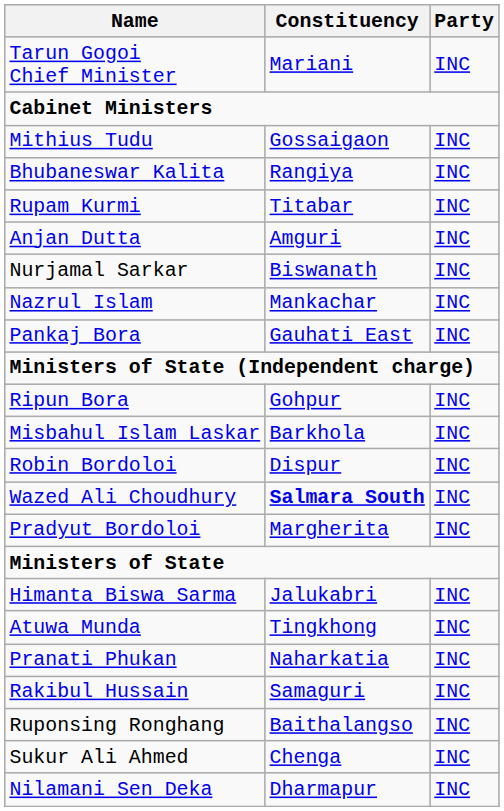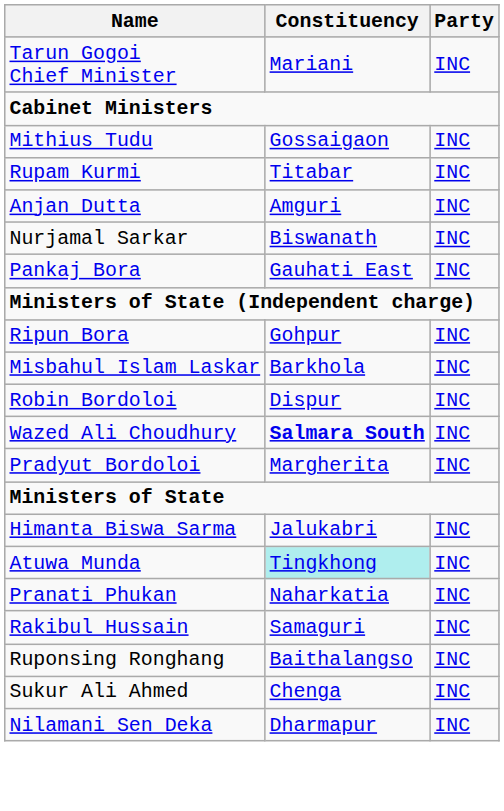- row: Bhubaneswar Kalita | Rangiya | INC
- row: Nazrul Islam | Mankachar | INC
Atuwa Munda | Constituency: no background -> paleturquoise background
